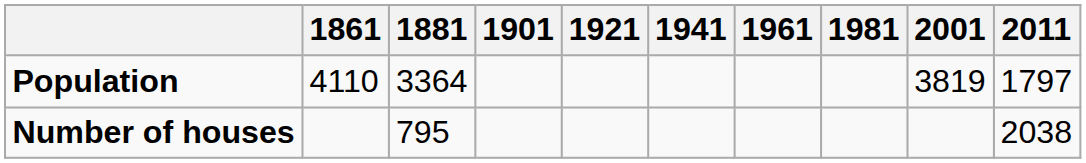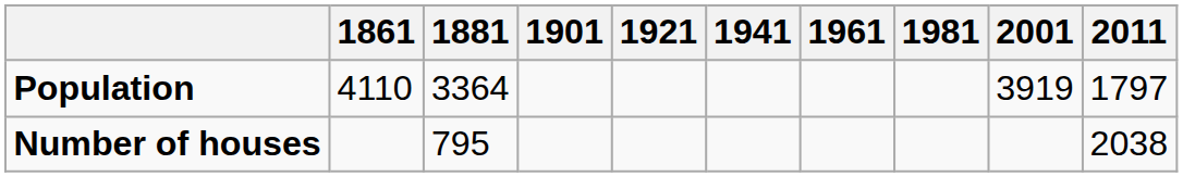Population | 2001: 3819 -> 3919
